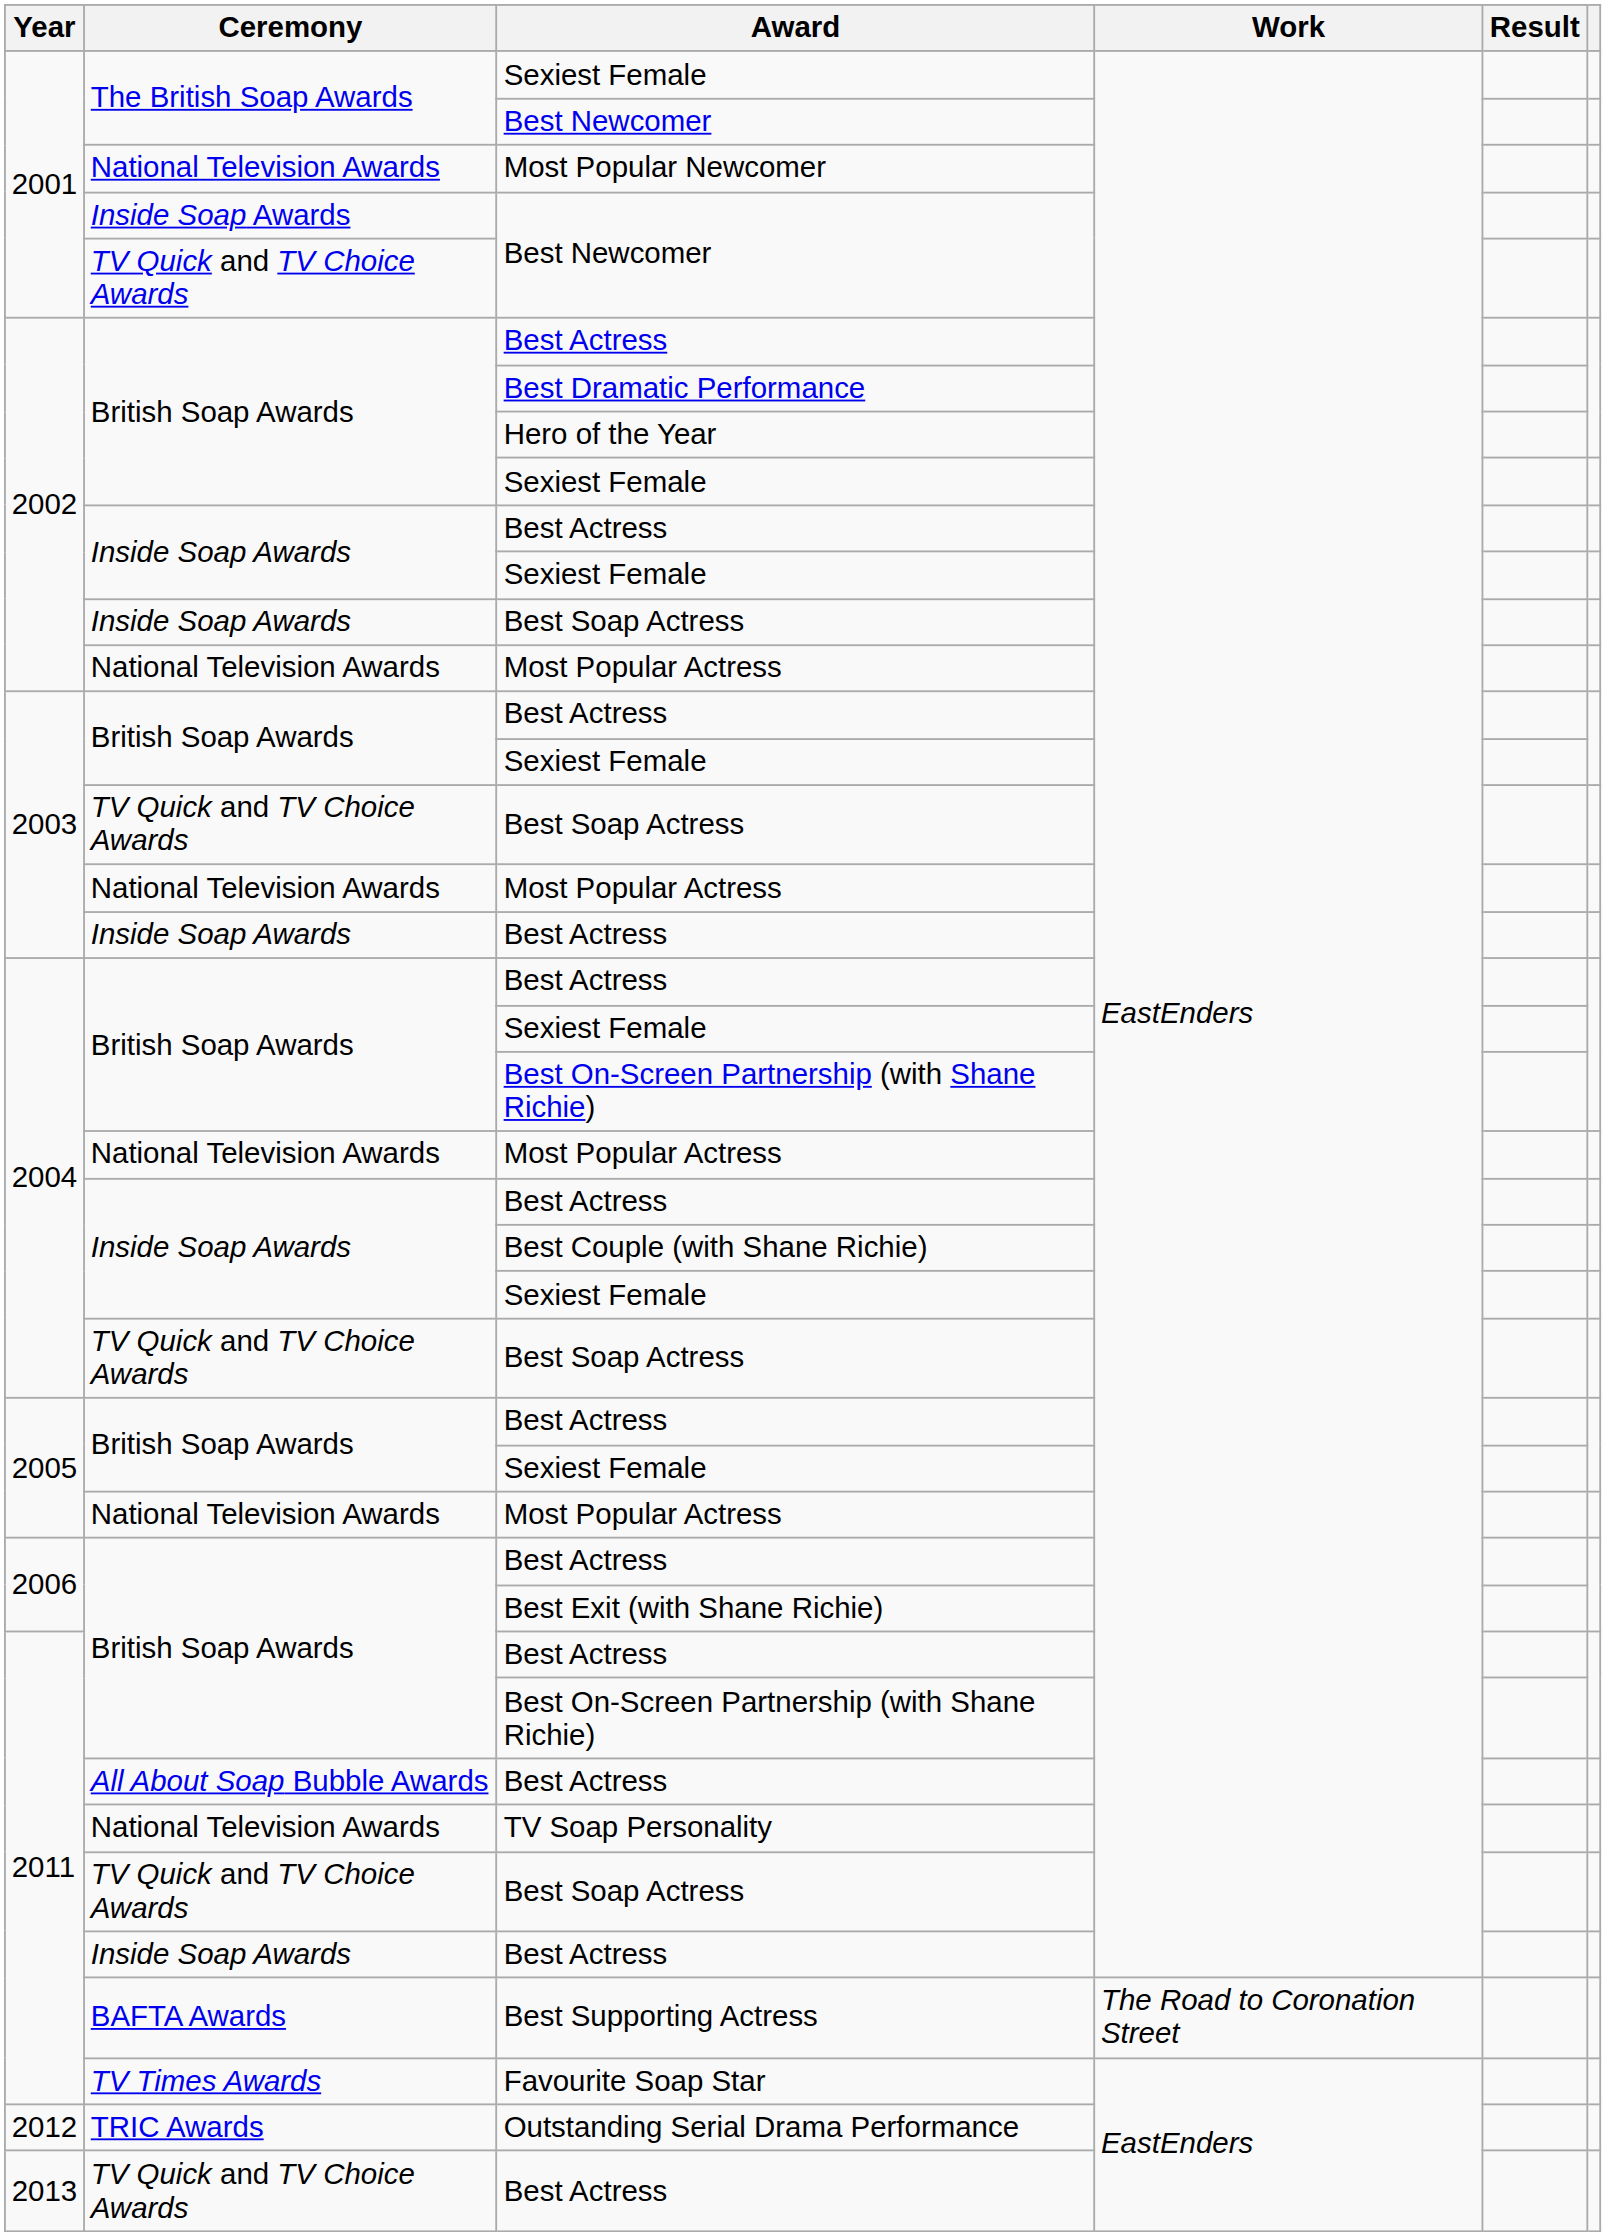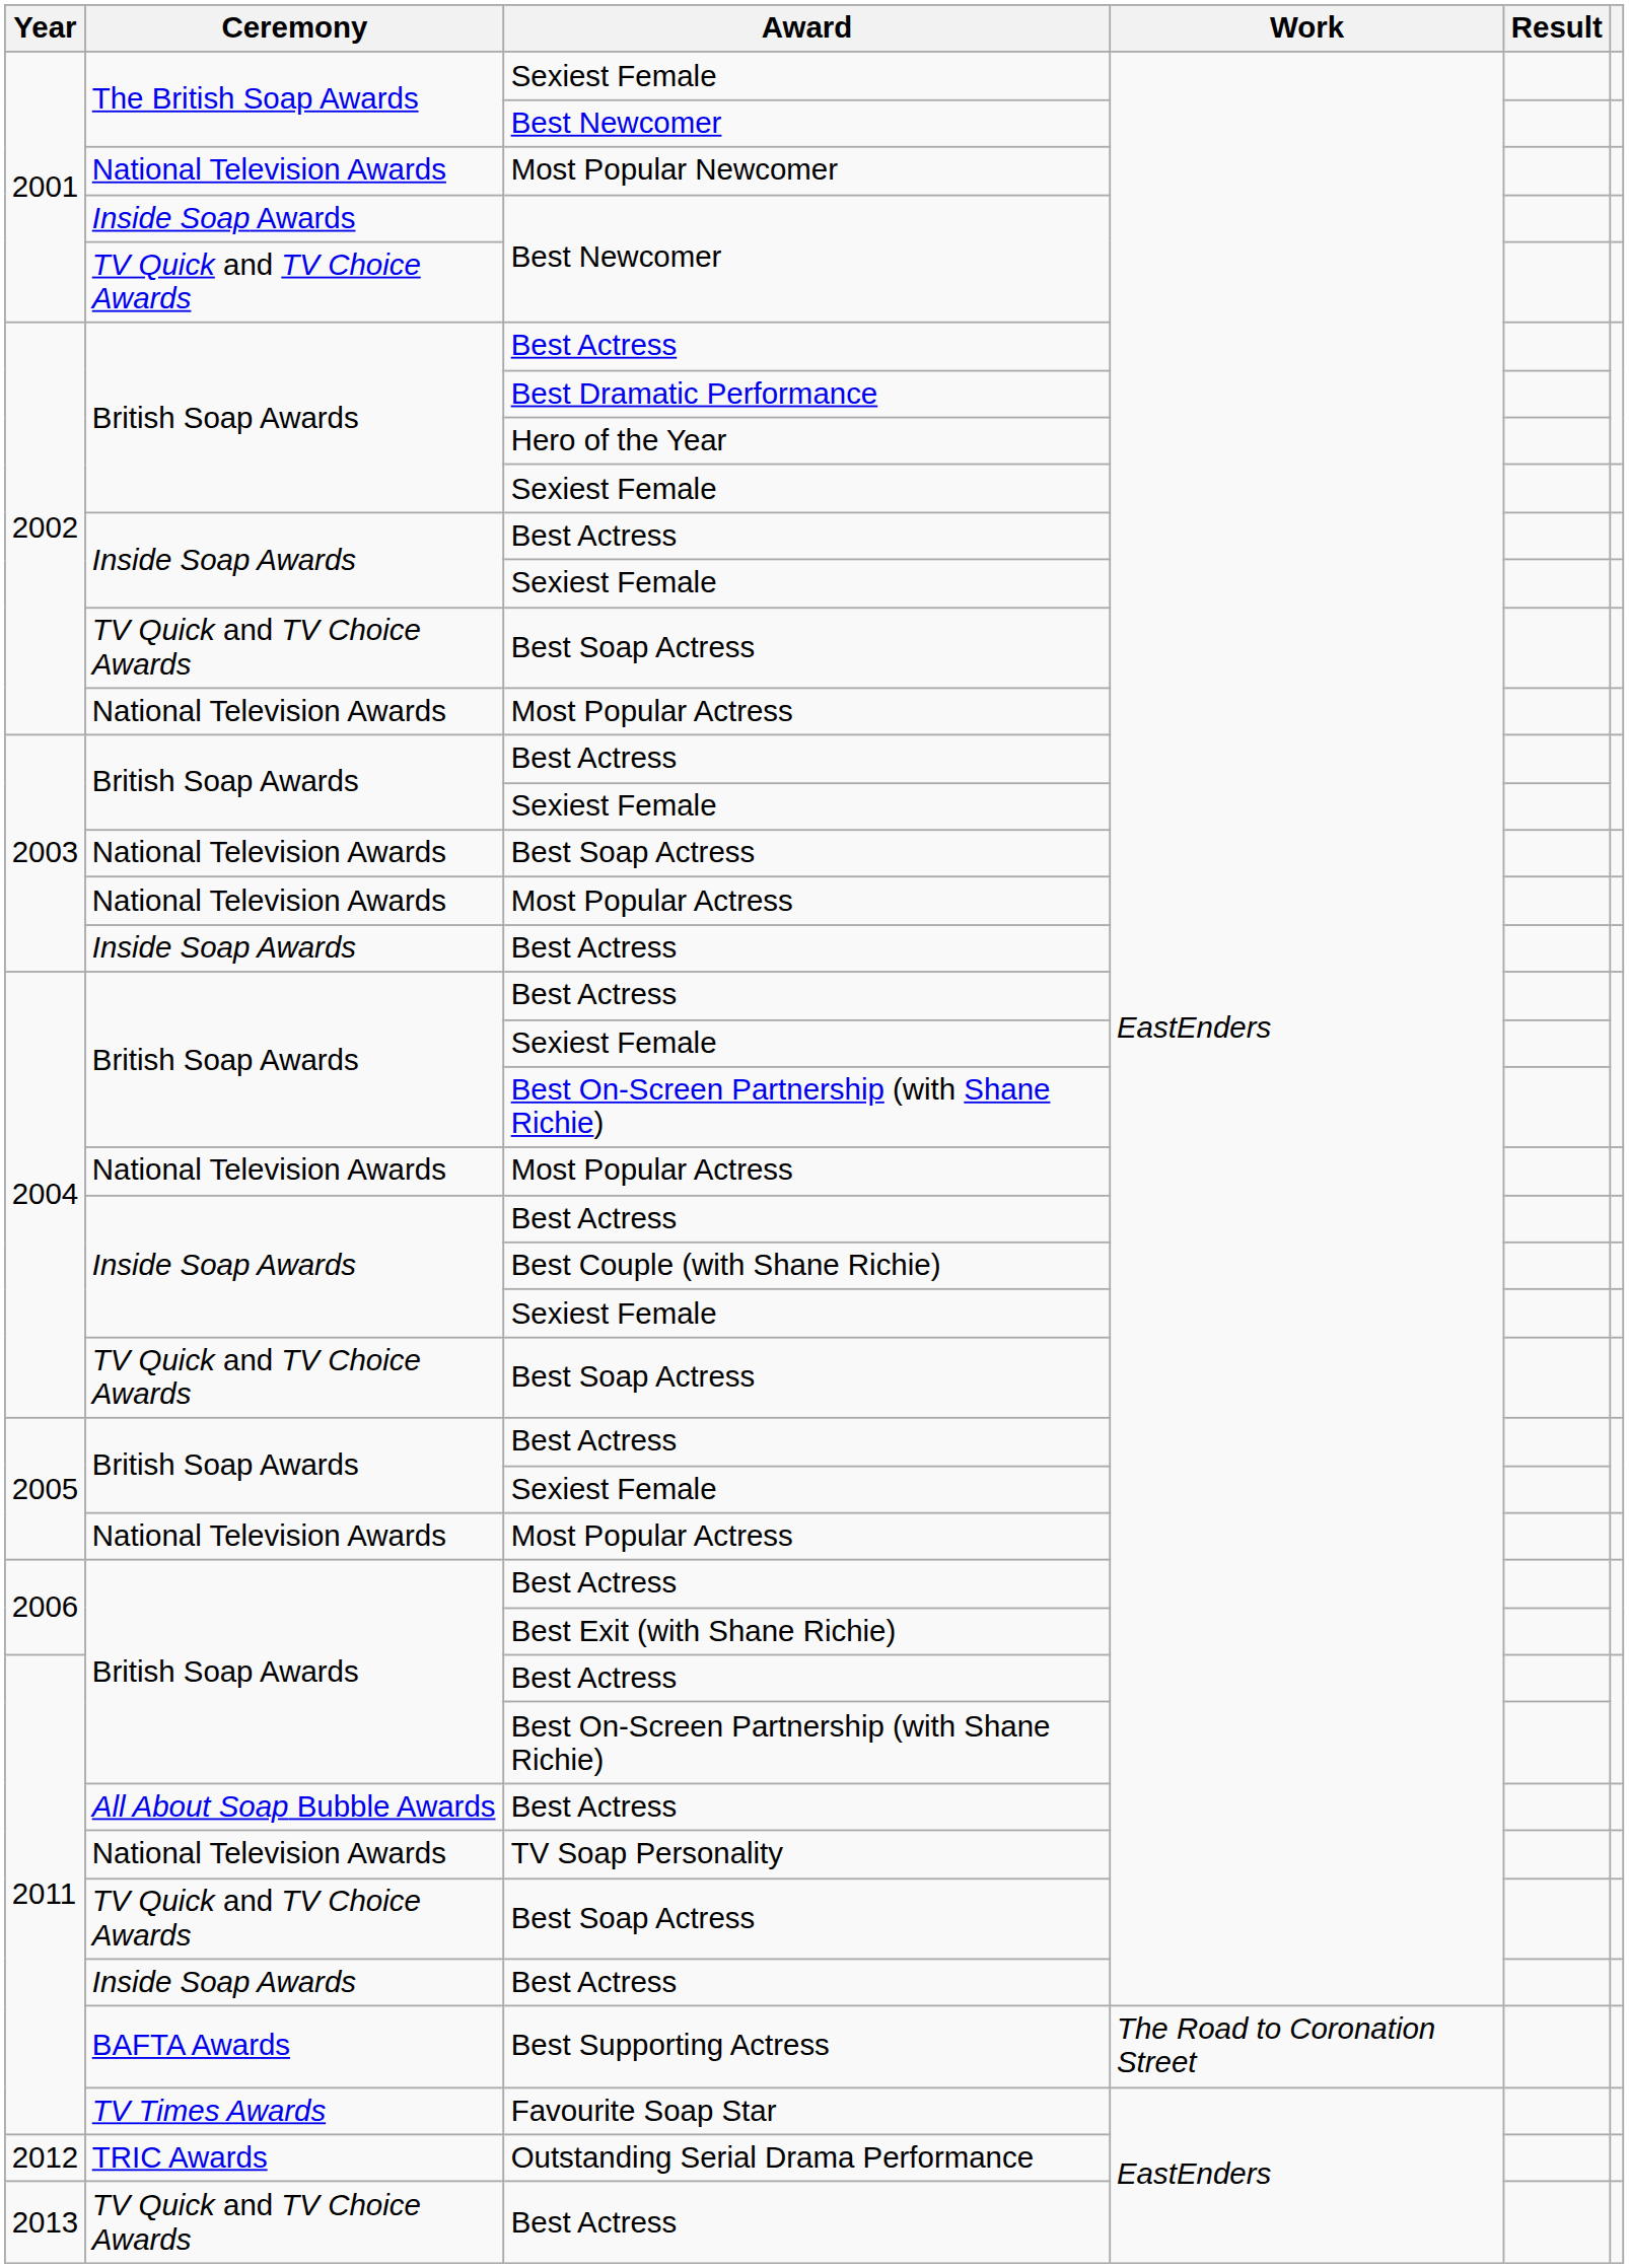2002 / Best Soap Actress | Ceremony: Inside Soap Awards -> TV Quick and TV Choice Awards
2003 / Best Soap Actress | Ceremony: TV Quick and TV Choice Awards -> National Television Awards
